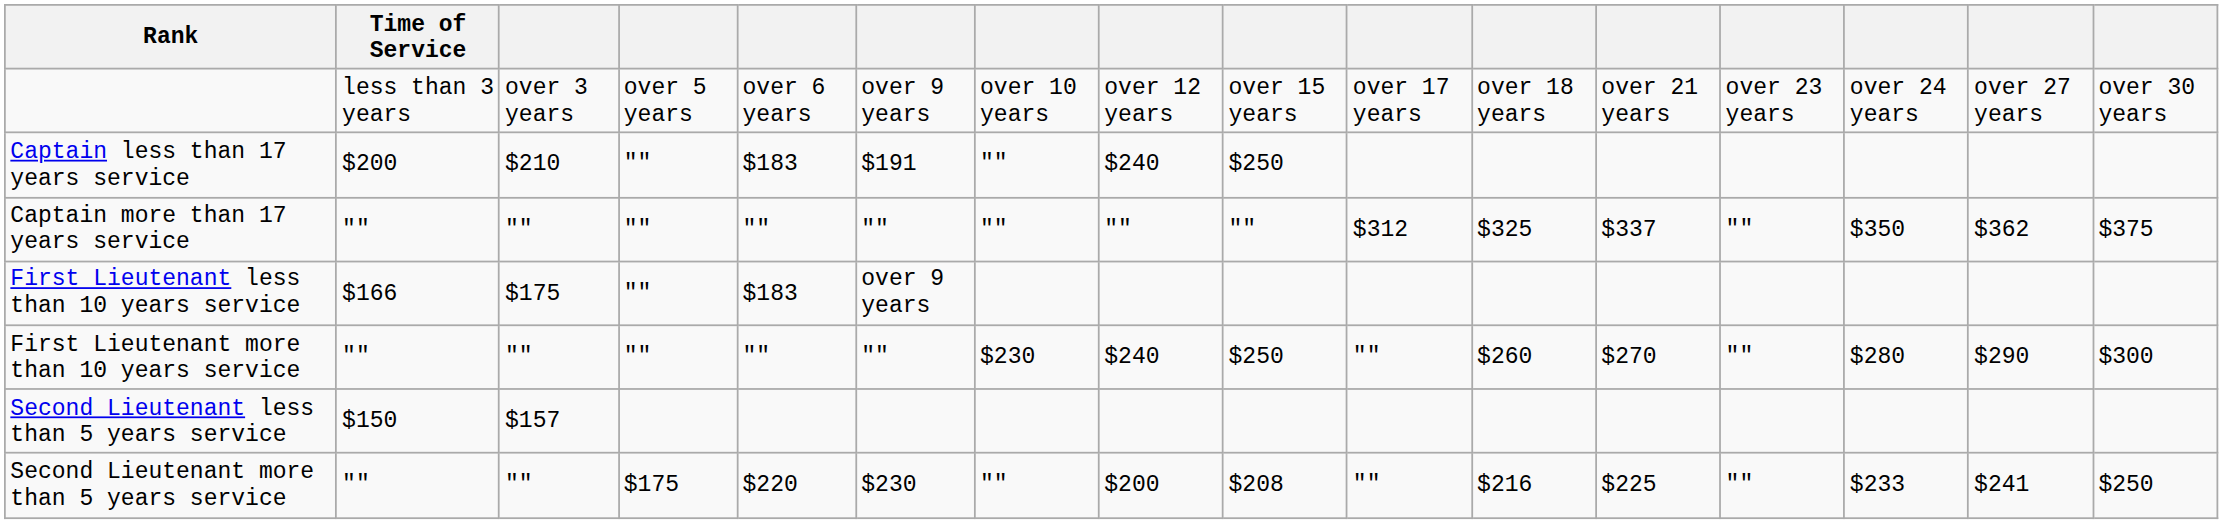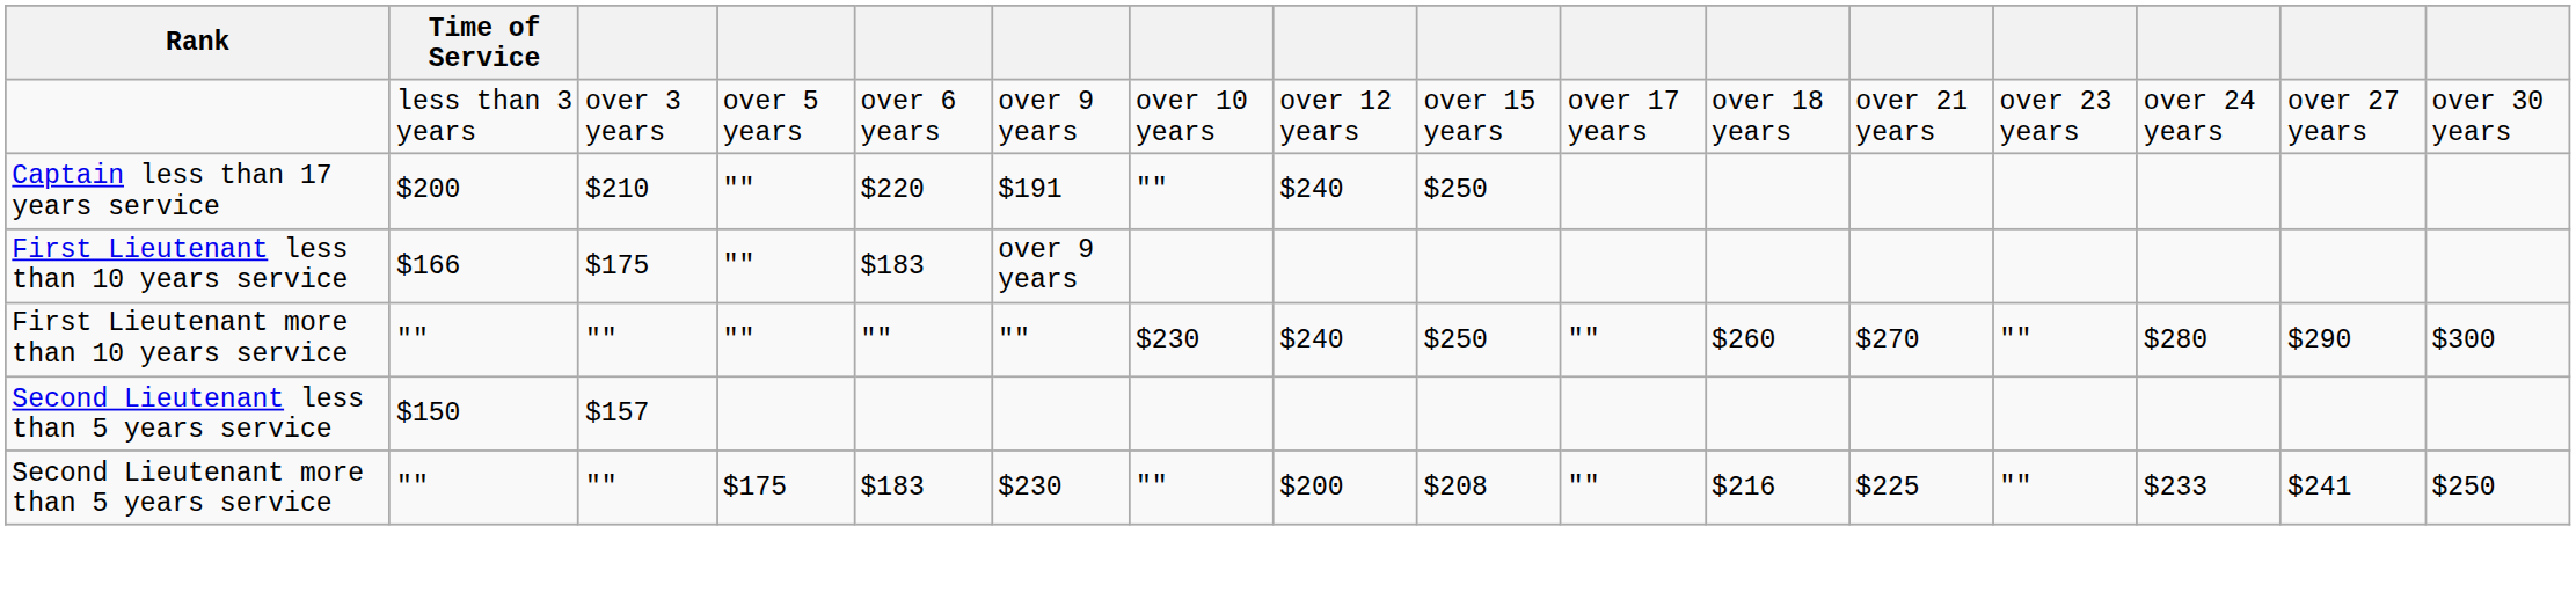Captain less than 17 years service | column 5: $183 -> $220
- row: Captain more than 17 years service | ″″ | ″″ | ″″ | ″″ | ″″ | ″″ | ″″ | ″″ | $312 | $325 | $337 | ″″ | $350 | $362 | $375
Second Lieutenant more than 5 years service | column 5: $220 -> $183
